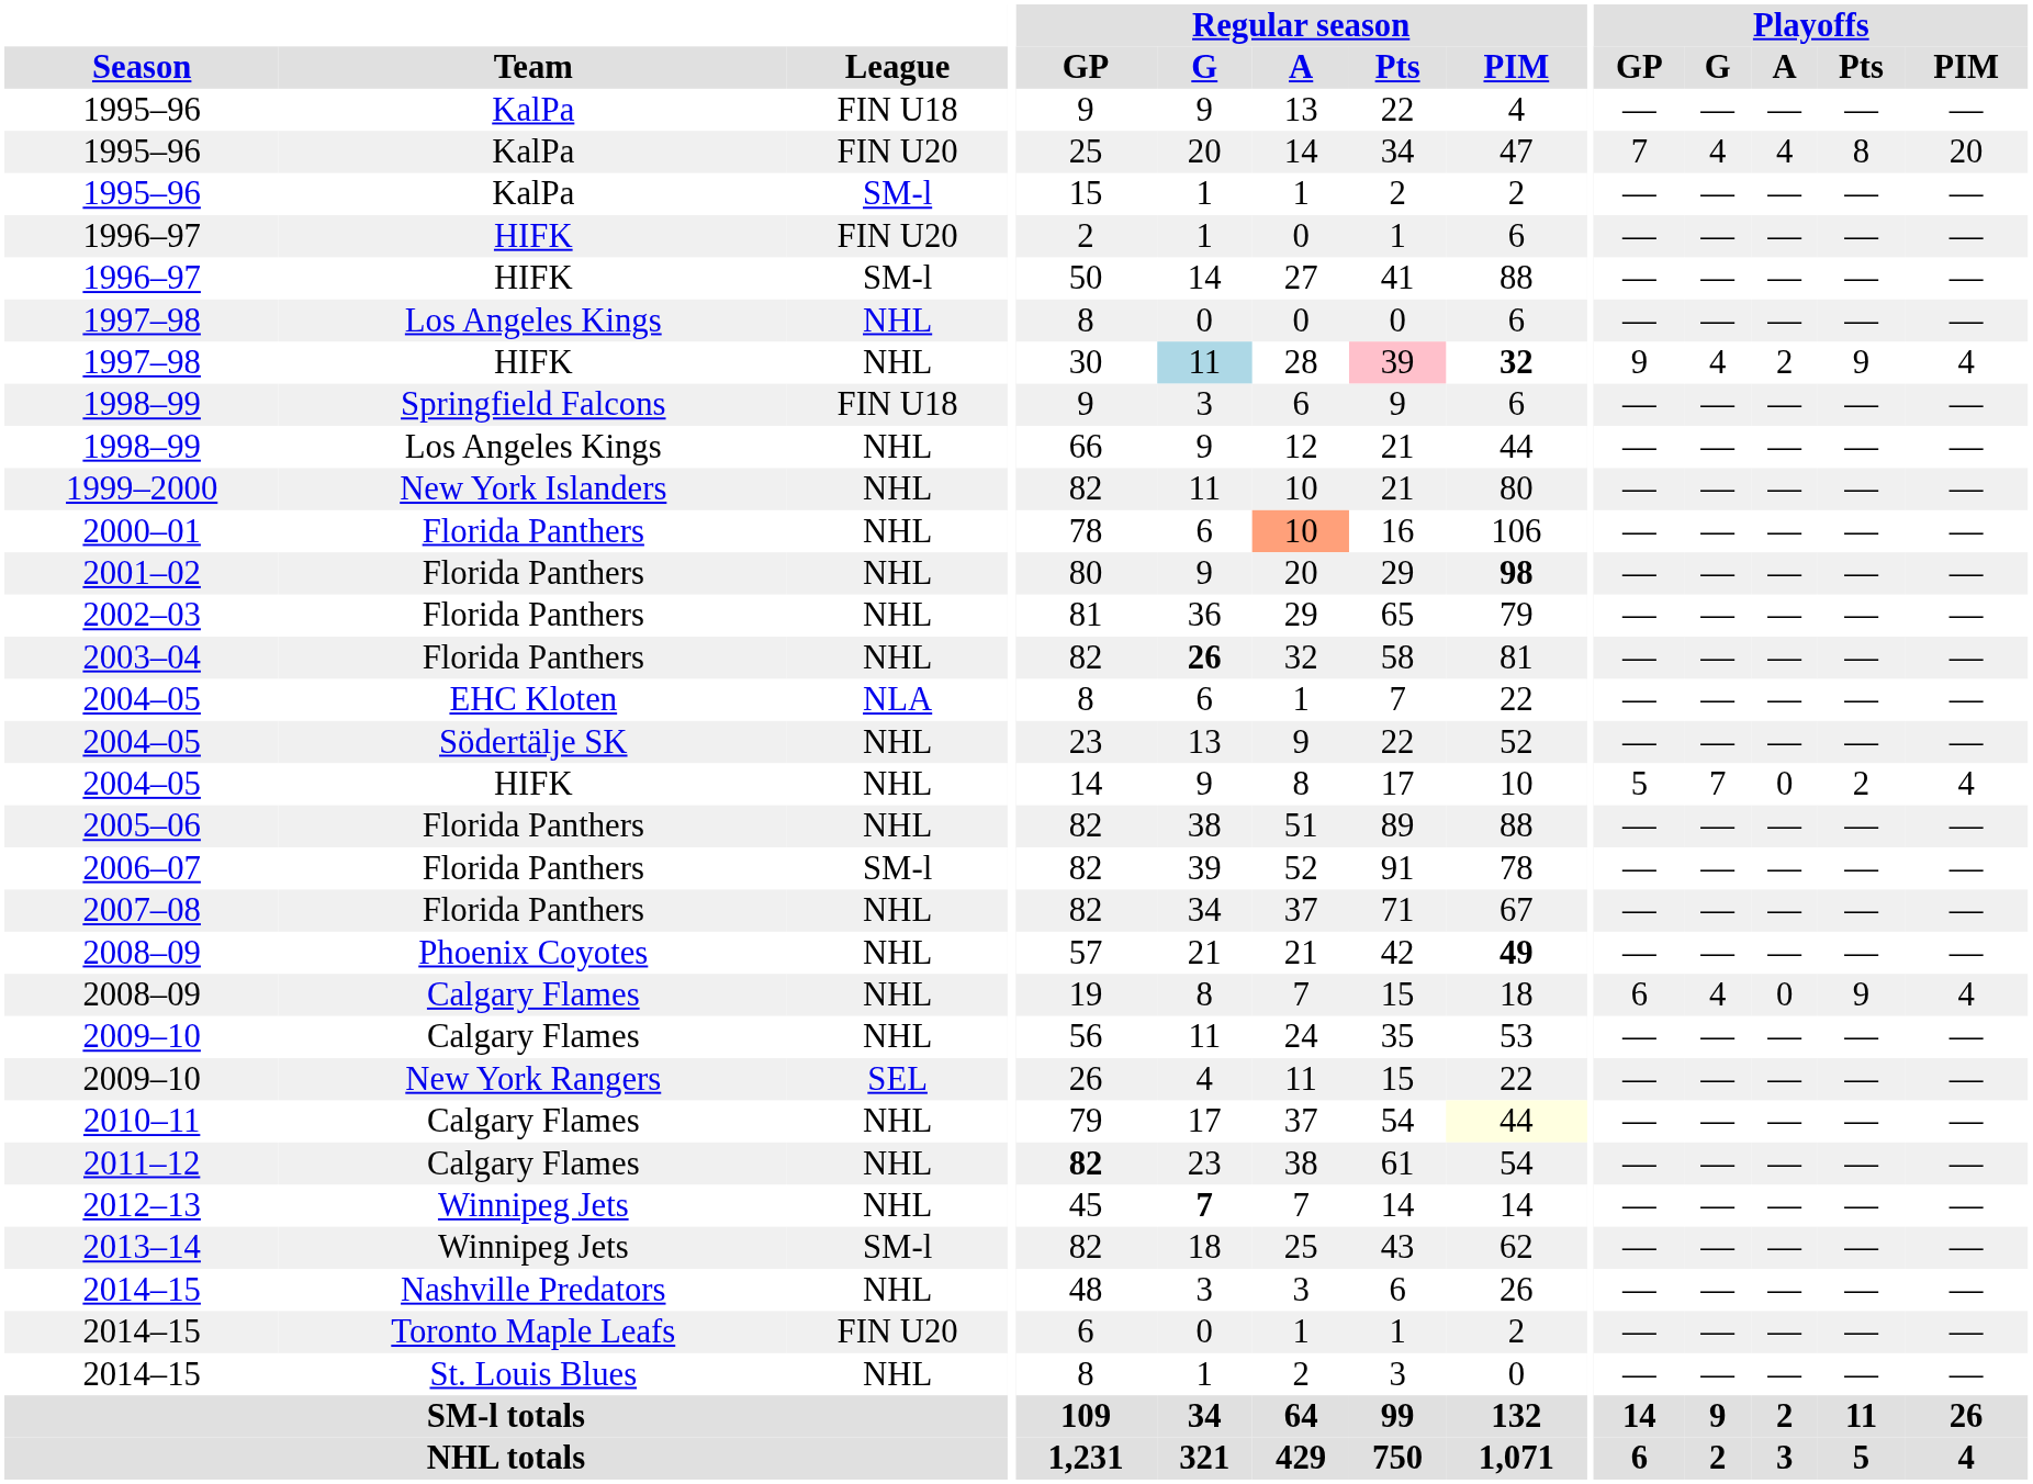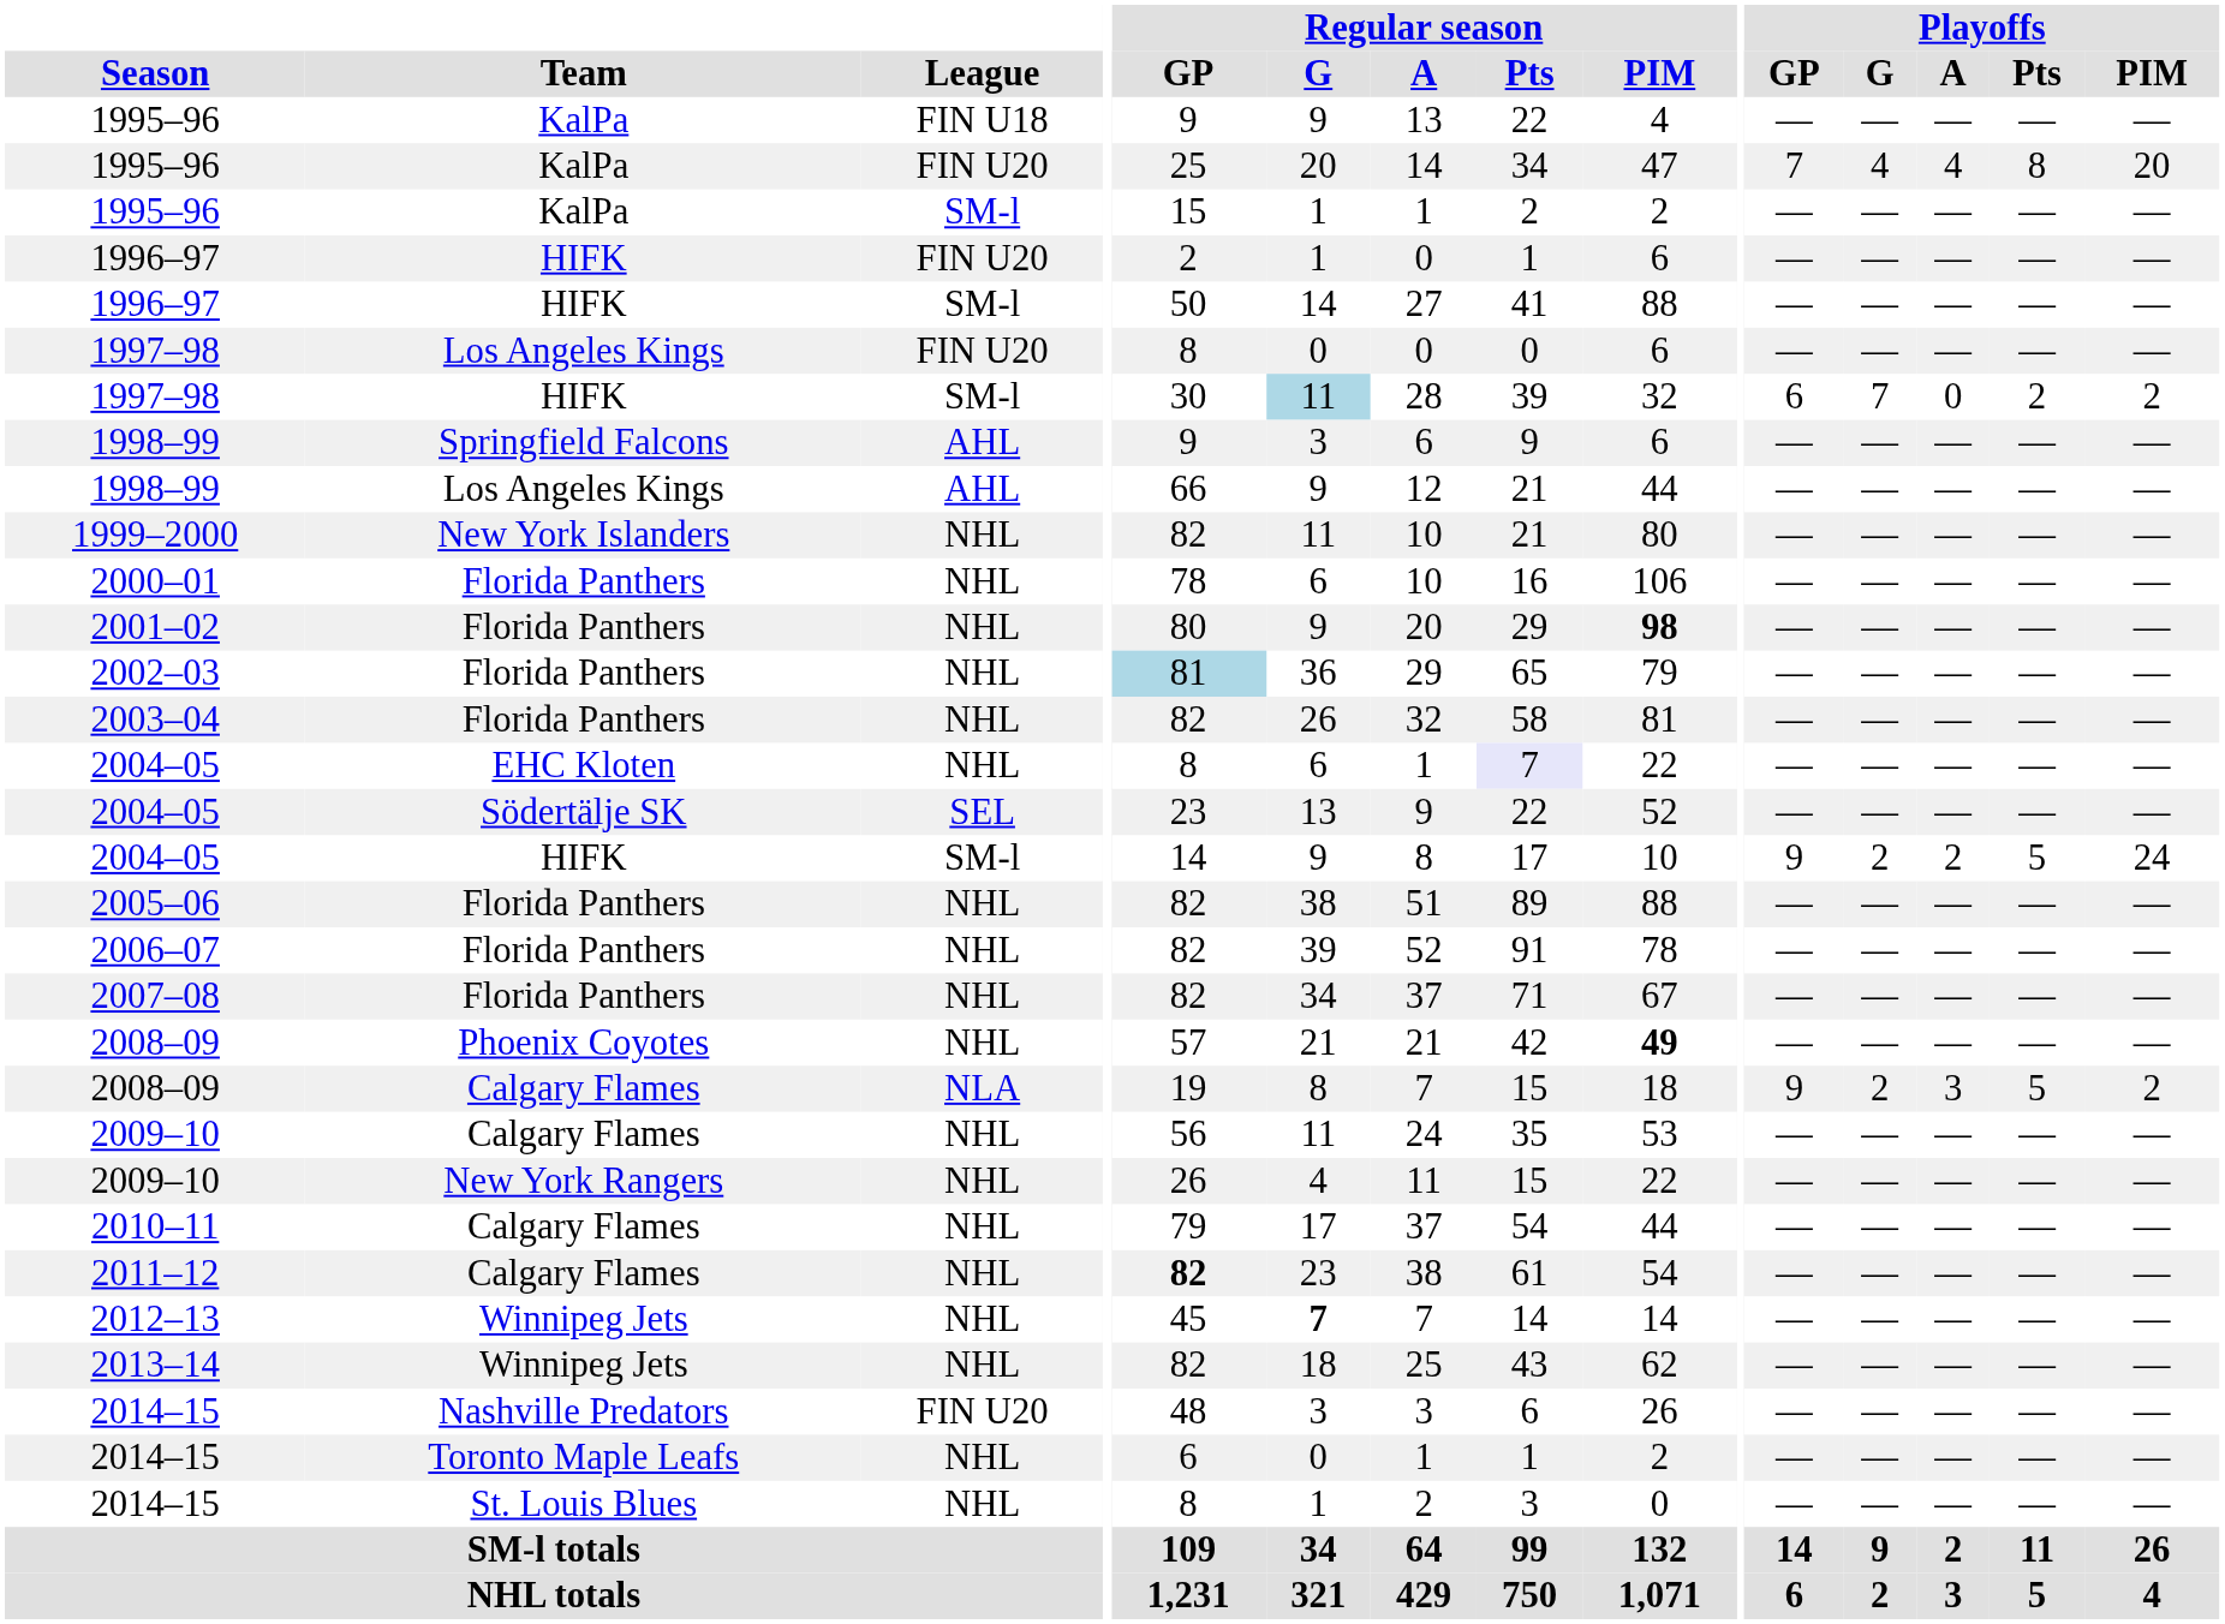1997–98 / Los Angeles Kings | League: NHL -> FIN U20
1997–98 / HIFK | League: NHL -> SM-l
1997–98 / HIFK | Regular season / Pts: pink background -> no background
1997–98 / HIFK | Regular season / PIM: bold -> normal
1997–98 / HIFK | Playoffs / GP: 9 -> 6
1997–98 / HIFK | Playoffs / G: 4 -> 7
1997–98 / HIFK | Playoffs / A: 2 -> 0
1997–98 / HIFK | Playoffs / Pts: 9 -> 2
1997–98 / HIFK | Playoffs / PIM: 4 -> 2
1998–99 / Springfield Falcons | League: FIN U18 -> AHL
1998–99 / Los Angeles Kings | League: NHL -> AHL
2000–01 | Regular season / A: lightsalmon background -> no background
2002–03 | Regular season / GP: no background -> lightblue background
2003–04 | Regular season / G: bold -> normal
2004–05 / EHC Kloten | League: NLA -> NHL
2004–05 / EHC Kloten | Regular season / Pts: no background -> lavender background
2004–05 / Södertälje SK | League: NHL -> SEL
2004–05 / HIFK | League: NHL -> SM-l
2004–05 / HIFK | Playoffs / GP: 5 -> 9
2004–05 / HIFK | Playoffs / G: 7 -> 2
2004–05 / HIFK | Playoffs / A: 0 -> 2
2004–05 / HIFK | Playoffs / Pts: 2 -> 5
2004–05 / HIFK | Playoffs / PIM: 4 -> 24
2006–07 | League: SM-l -> NHL
2008–09 / Calgary Flames | League: NHL -> NLA
2008–09 / Calgary Flames | Playoffs / GP: 6 -> 9
2008–09 / Calgary Flames | Playoffs / G: 4 -> 2
2008–09 / Calgary Flames | Playoffs / A: 0 -> 3
2008–09 / Calgary Flames | Playoffs / Pts: 9 -> 5
2008–09 / Calgary Flames | Playoffs / PIM: 4 -> 2
2009–10 / New York Rangers | League: SEL -> NHL
2010–11 | Regular season / PIM: lightyellow background -> no background
2013–14 | League: SM-l -> NHL
2014–15 / Nashville Predators | League: NHL -> FIN U20
2014–15 / Toronto Maple Leafs | League: FIN U20 -> NHL
